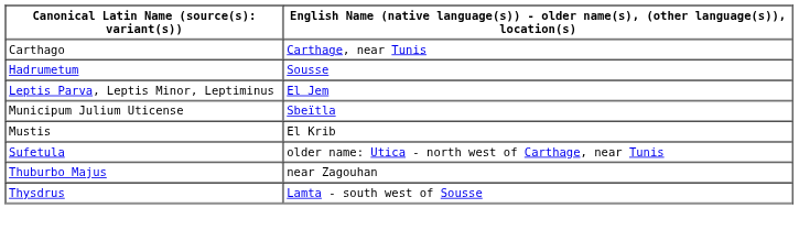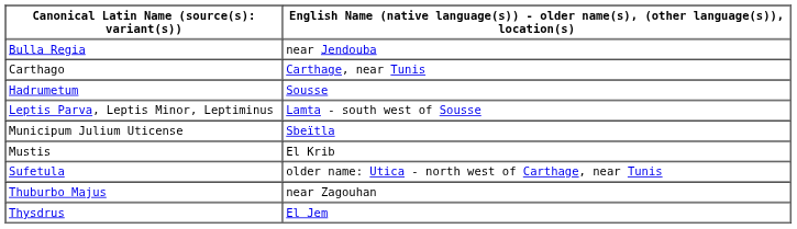+ row: Bulla Regia | near Jendouba
Leptis Parva, Leptis Minor, Leptiminus | column 2: El Jem -> Lamta - south west of Sousse
Thysdrus | column 2: Lamta - south west of Sousse -> El Jem
